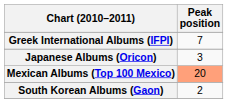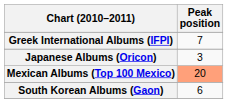South Korean Albums (Gaon) | Peak position: 2 -> 6
